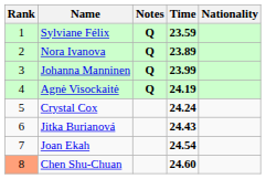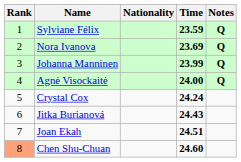columns swapped: Nationality <-> Notes
Nora Ivanova | Time: 23.89 -> 23.69
Agnė Visockaitė | Time: 24.19 -> 24.00
Joan Ekah | Time: 24.54 -> 24.51
